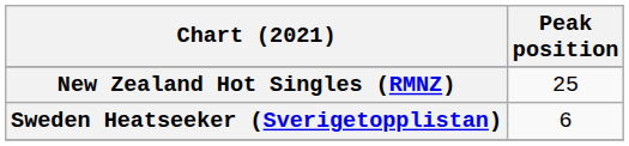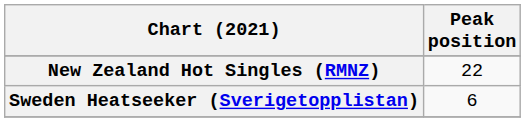New Zealand Hot Singles (RMNZ) | Peak position: 25 -> 22
